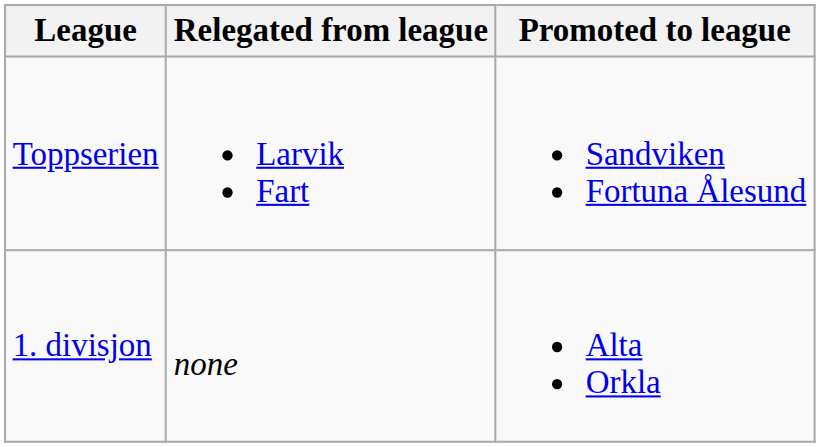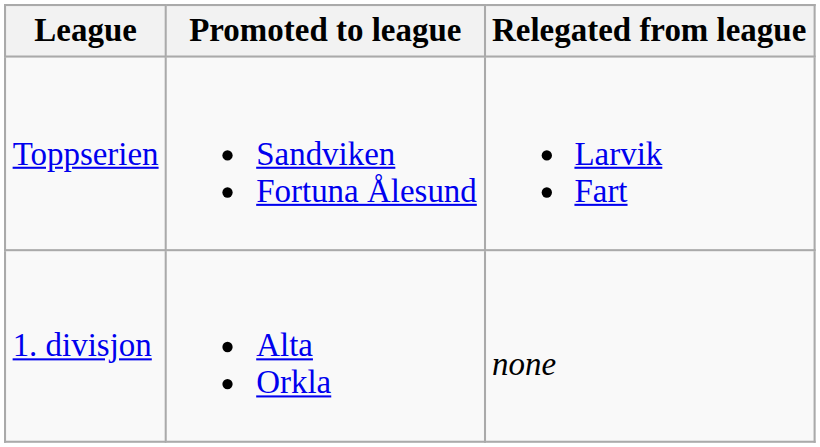columns swapped: Promoted to league <-> Relegated from league
